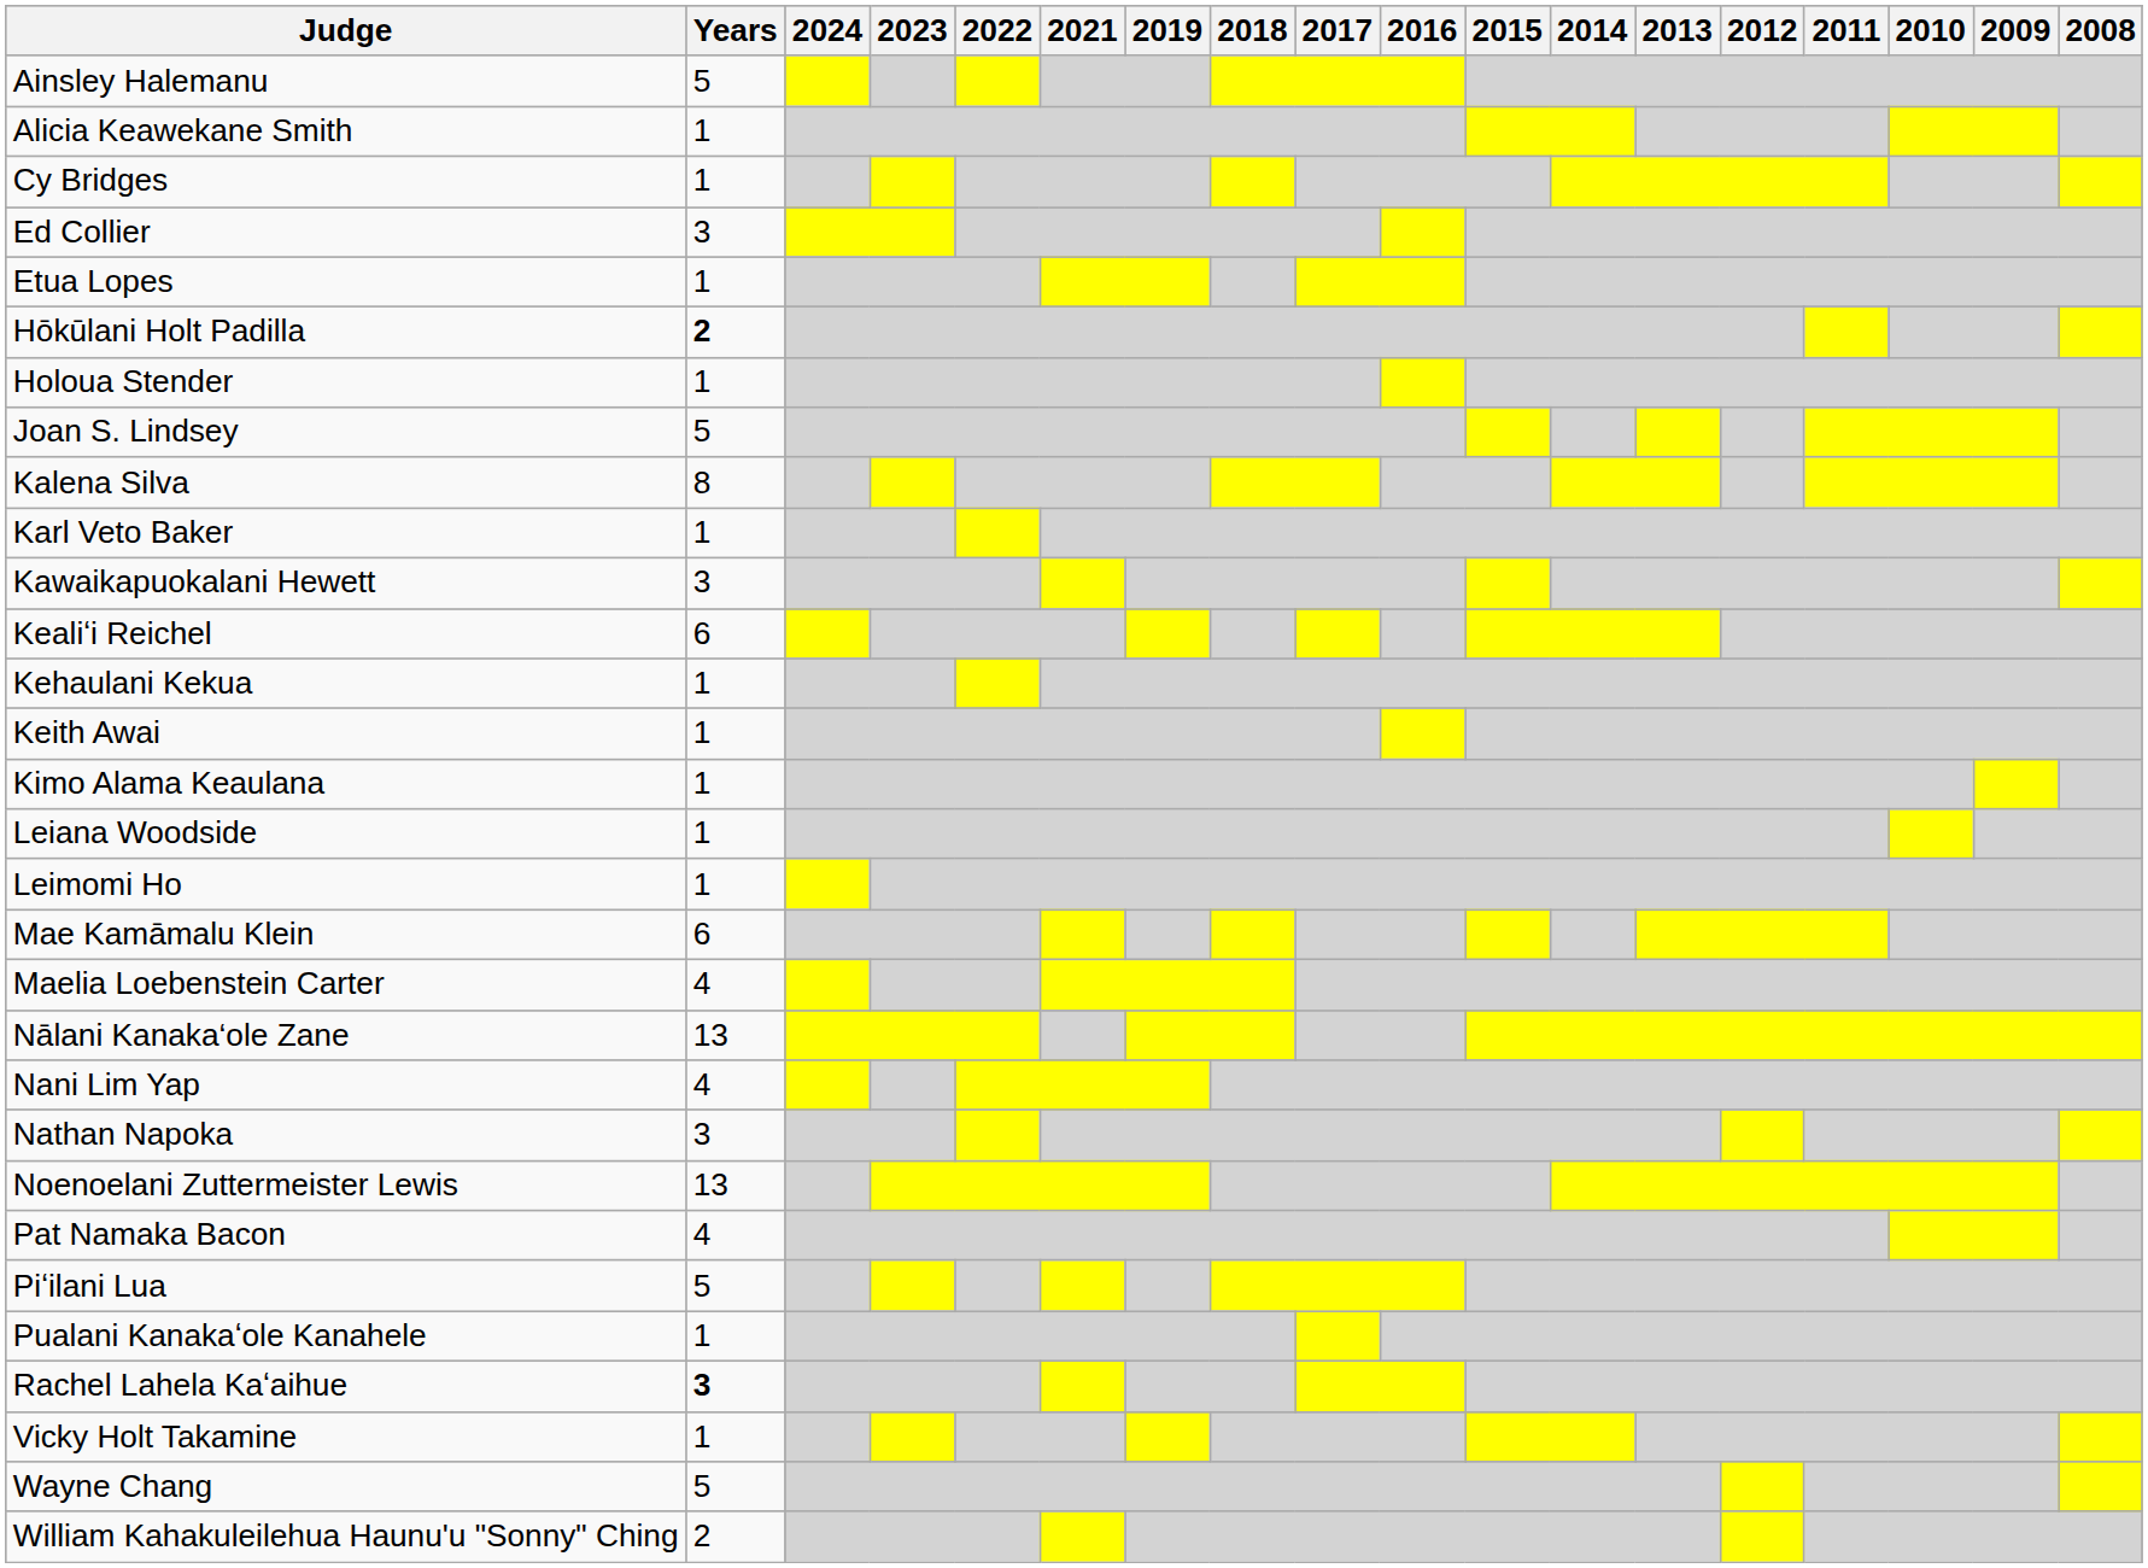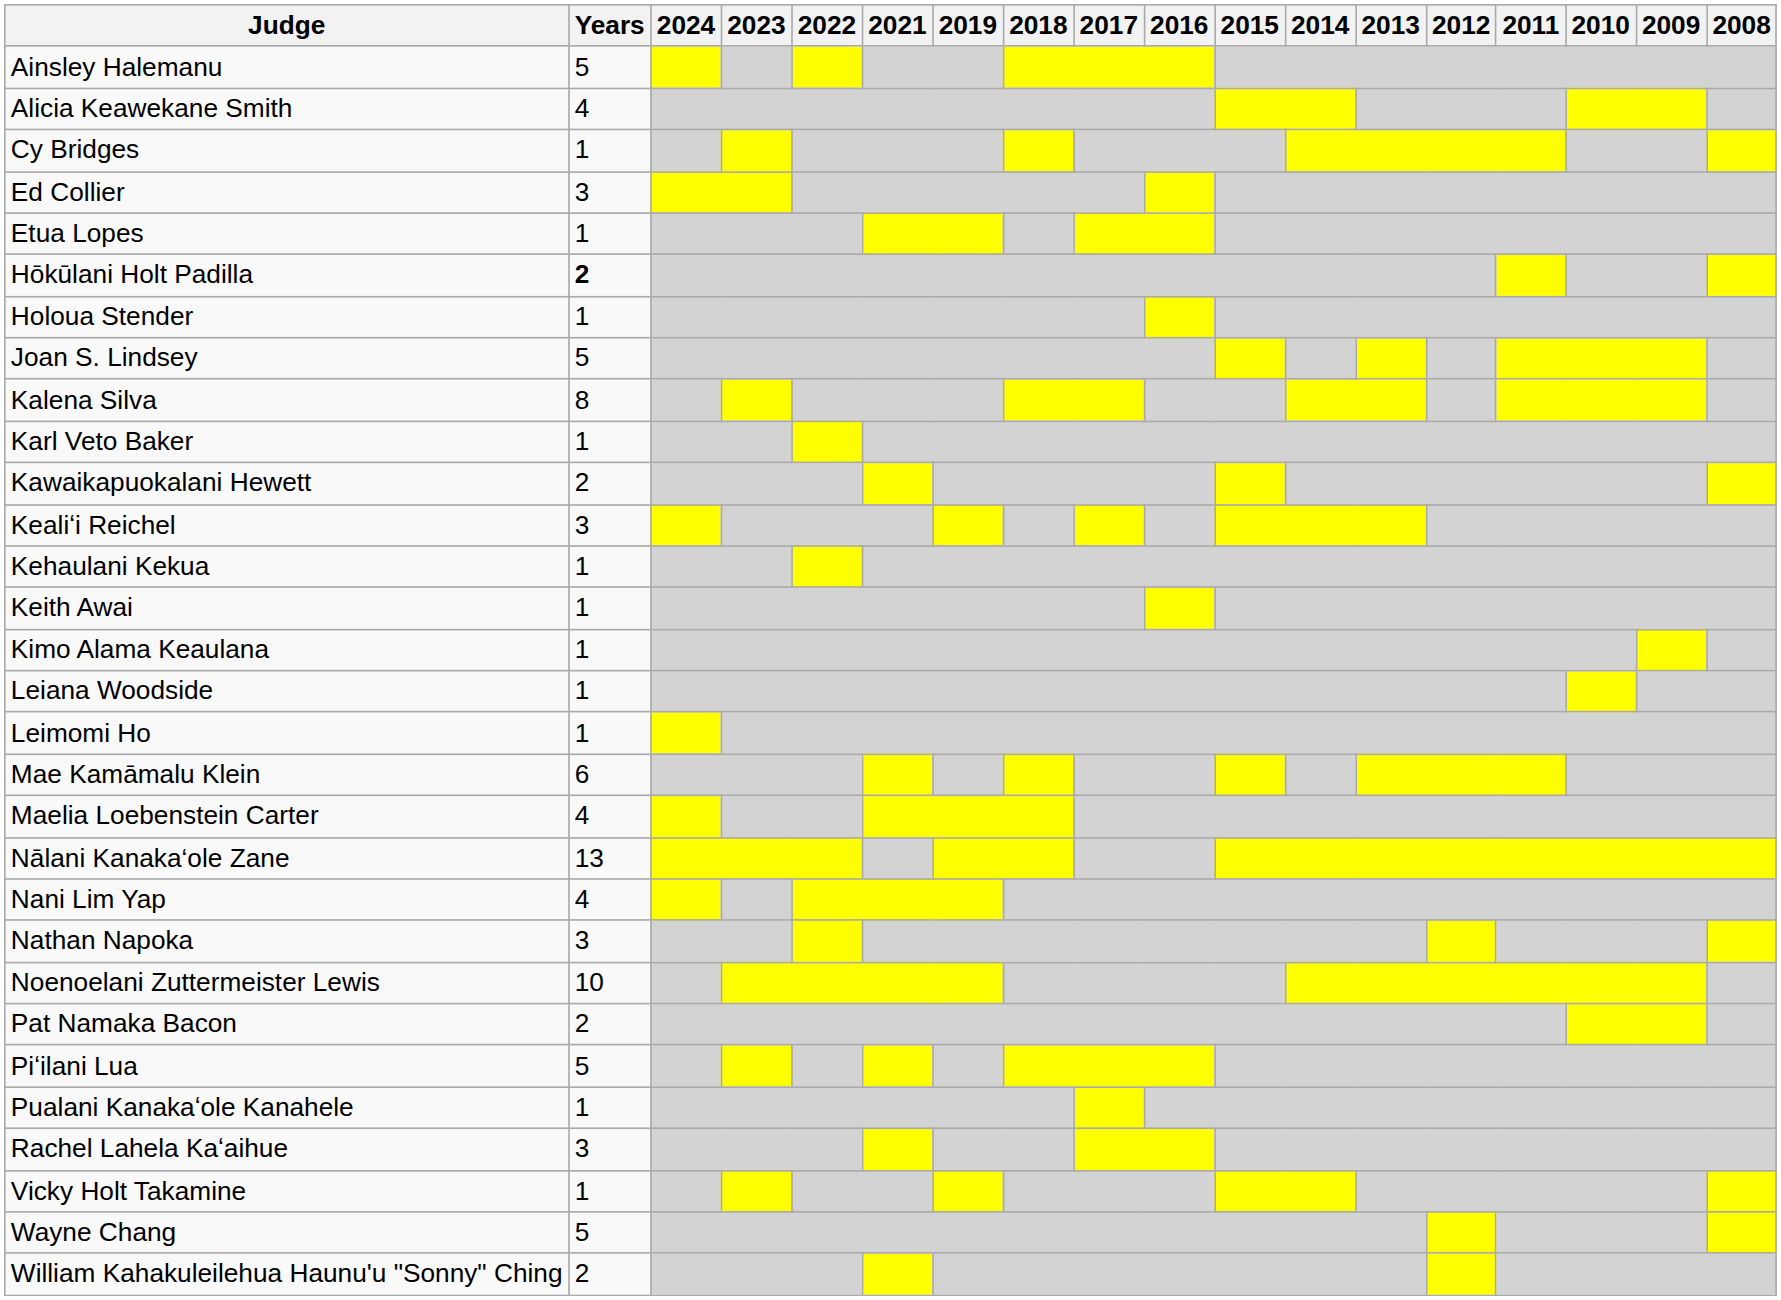Alicia Keawekane Smith | Years: 1 -> 4
Kawaikapuokalani Hewett | Years: 3 -> 2
Kealiʻi Reichel | Years: 6 -> 3
Noenoelani Zuttermeister Lewis | Years: 13 -> 10
Pat Namaka Bacon | Years: 4 -> 2
Rachel Lahela Kaʻaihue | Years: bold -> normal
